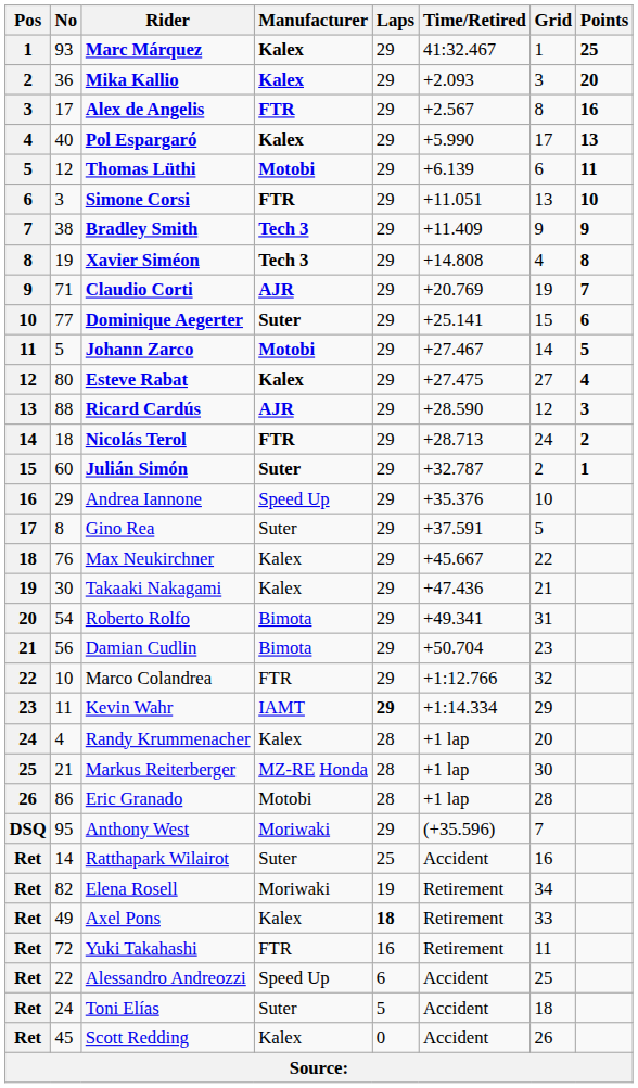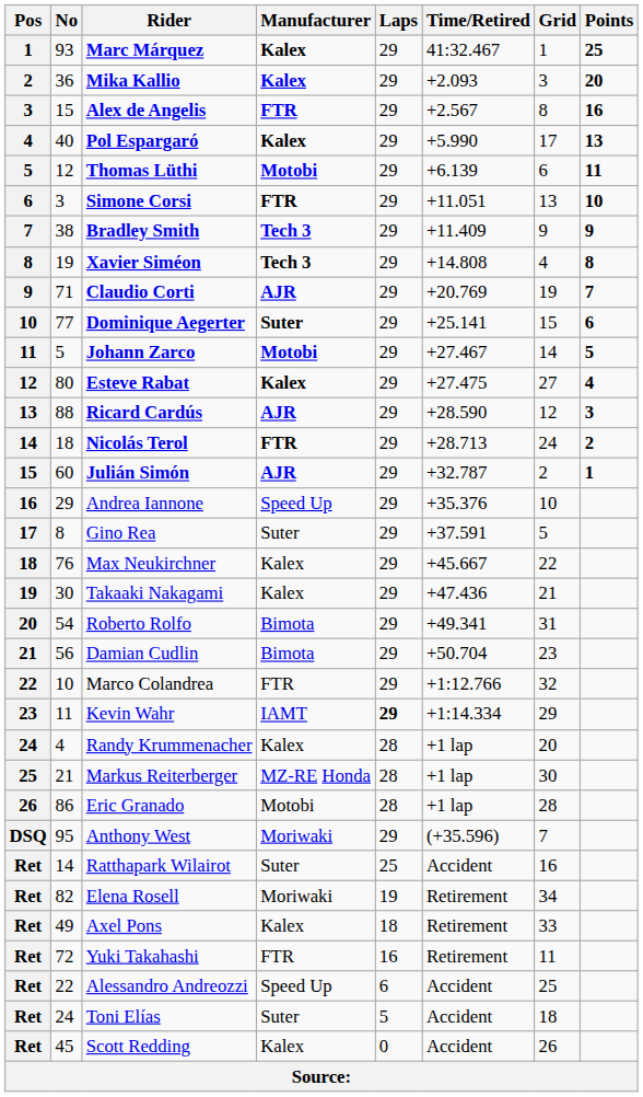Alex de Angelis | No: 17 -> 15
Julián Simón | Manufacturer: Suter -> AJR
Axel Pons | Laps: bold -> normal
